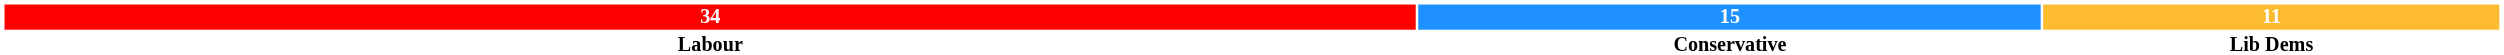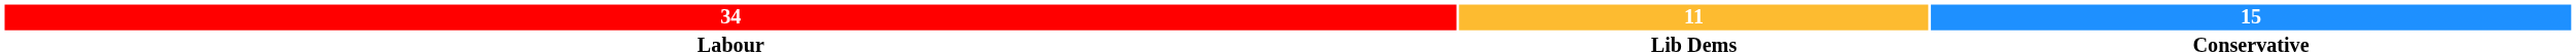columns swapped: 15 <-> 11
